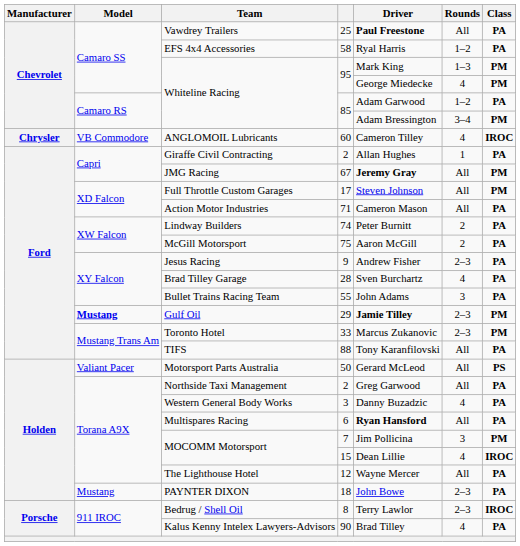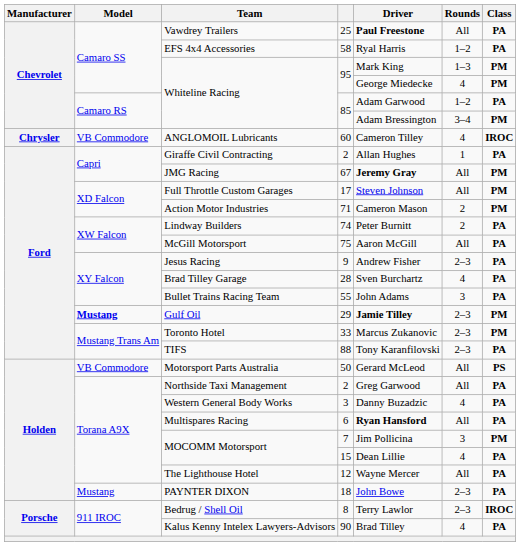71 | Rounds: All -> 2
71 | Class: PA -> PM
75 | Rounds: 2 -> All
88 | Rounds: All -> 2–3
50 | Model: Valiant Pacer -> VB Commodore
15 | Class: IROC -> PA
